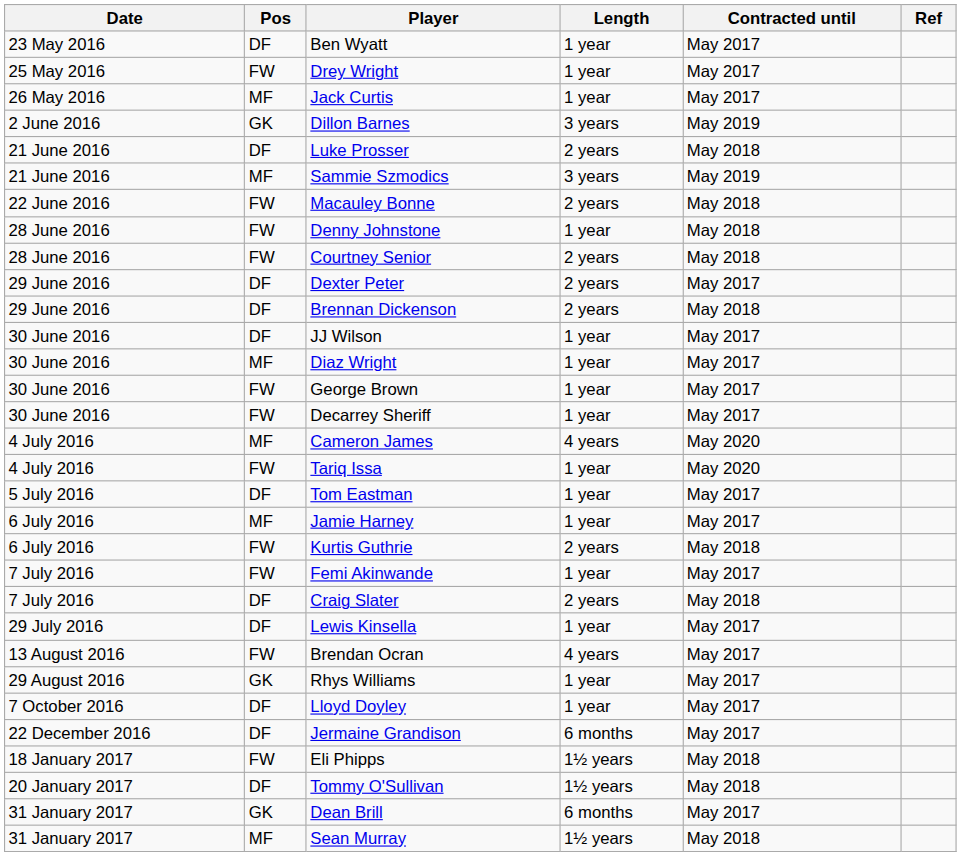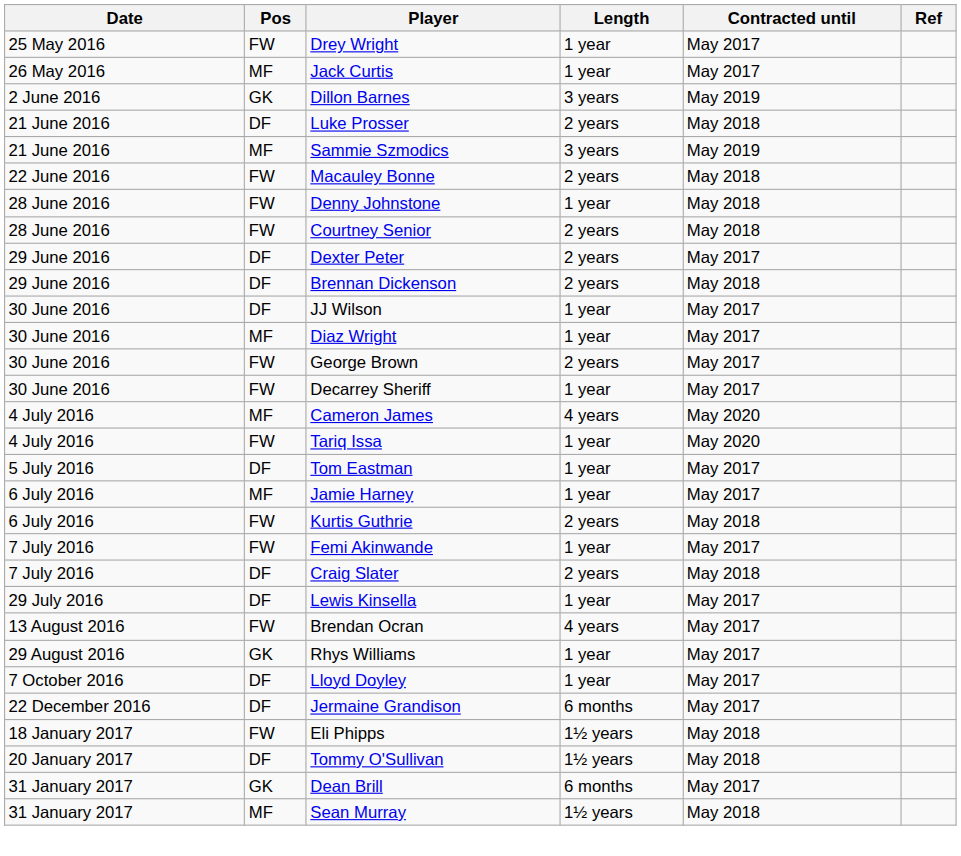- row: 23 May 2016 | DF | Ben Wyatt | 1 year | May 2017
George Brown | Length: 1 year -> 2 years
